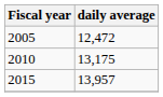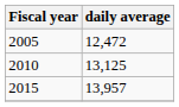2010 | daily average: 13,175 -> 13,125
